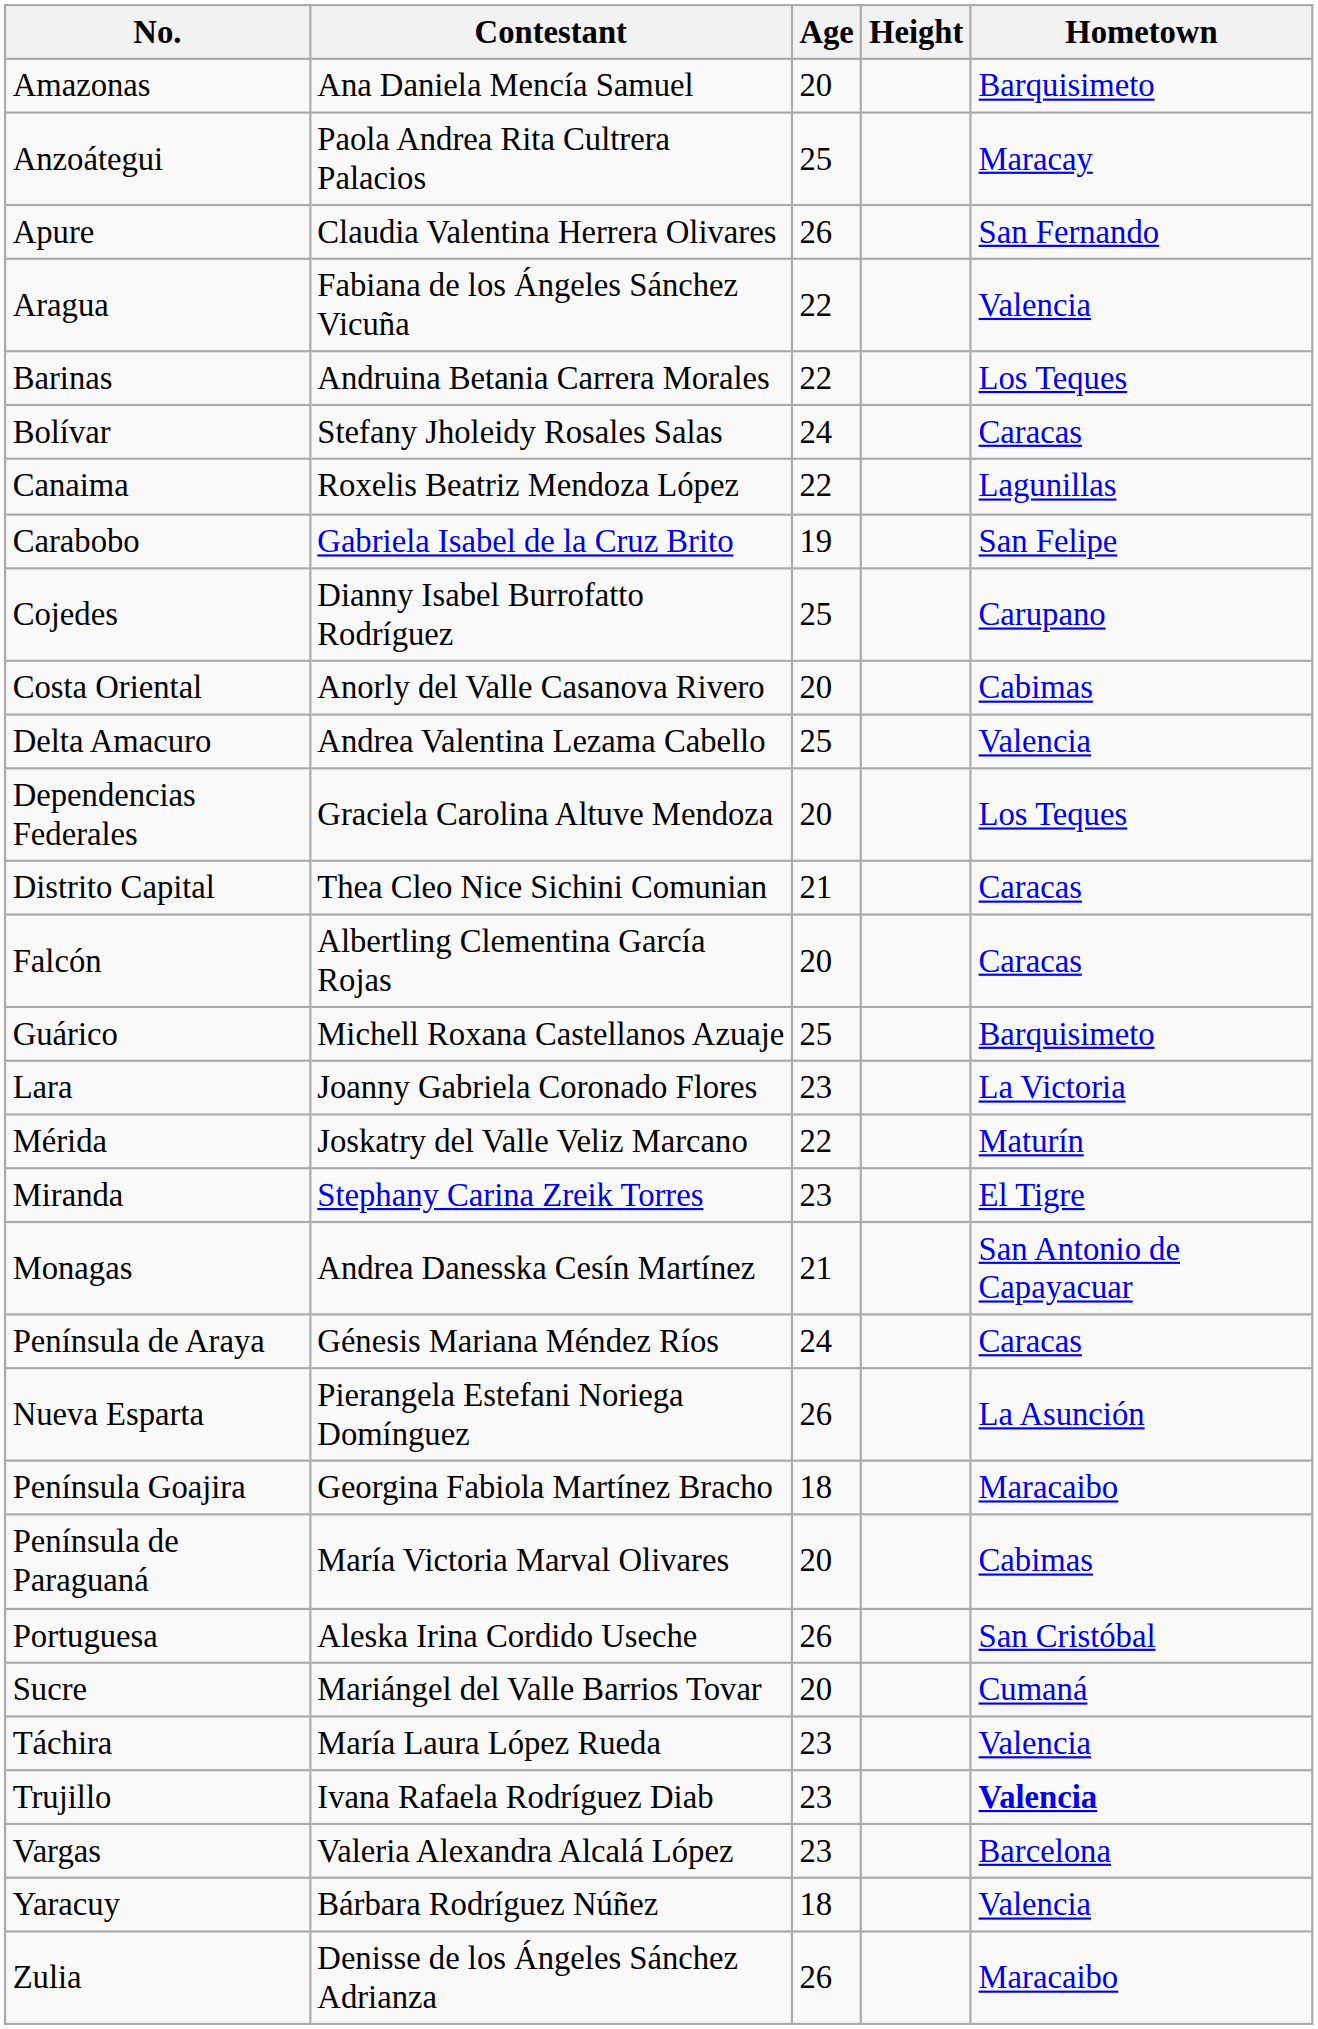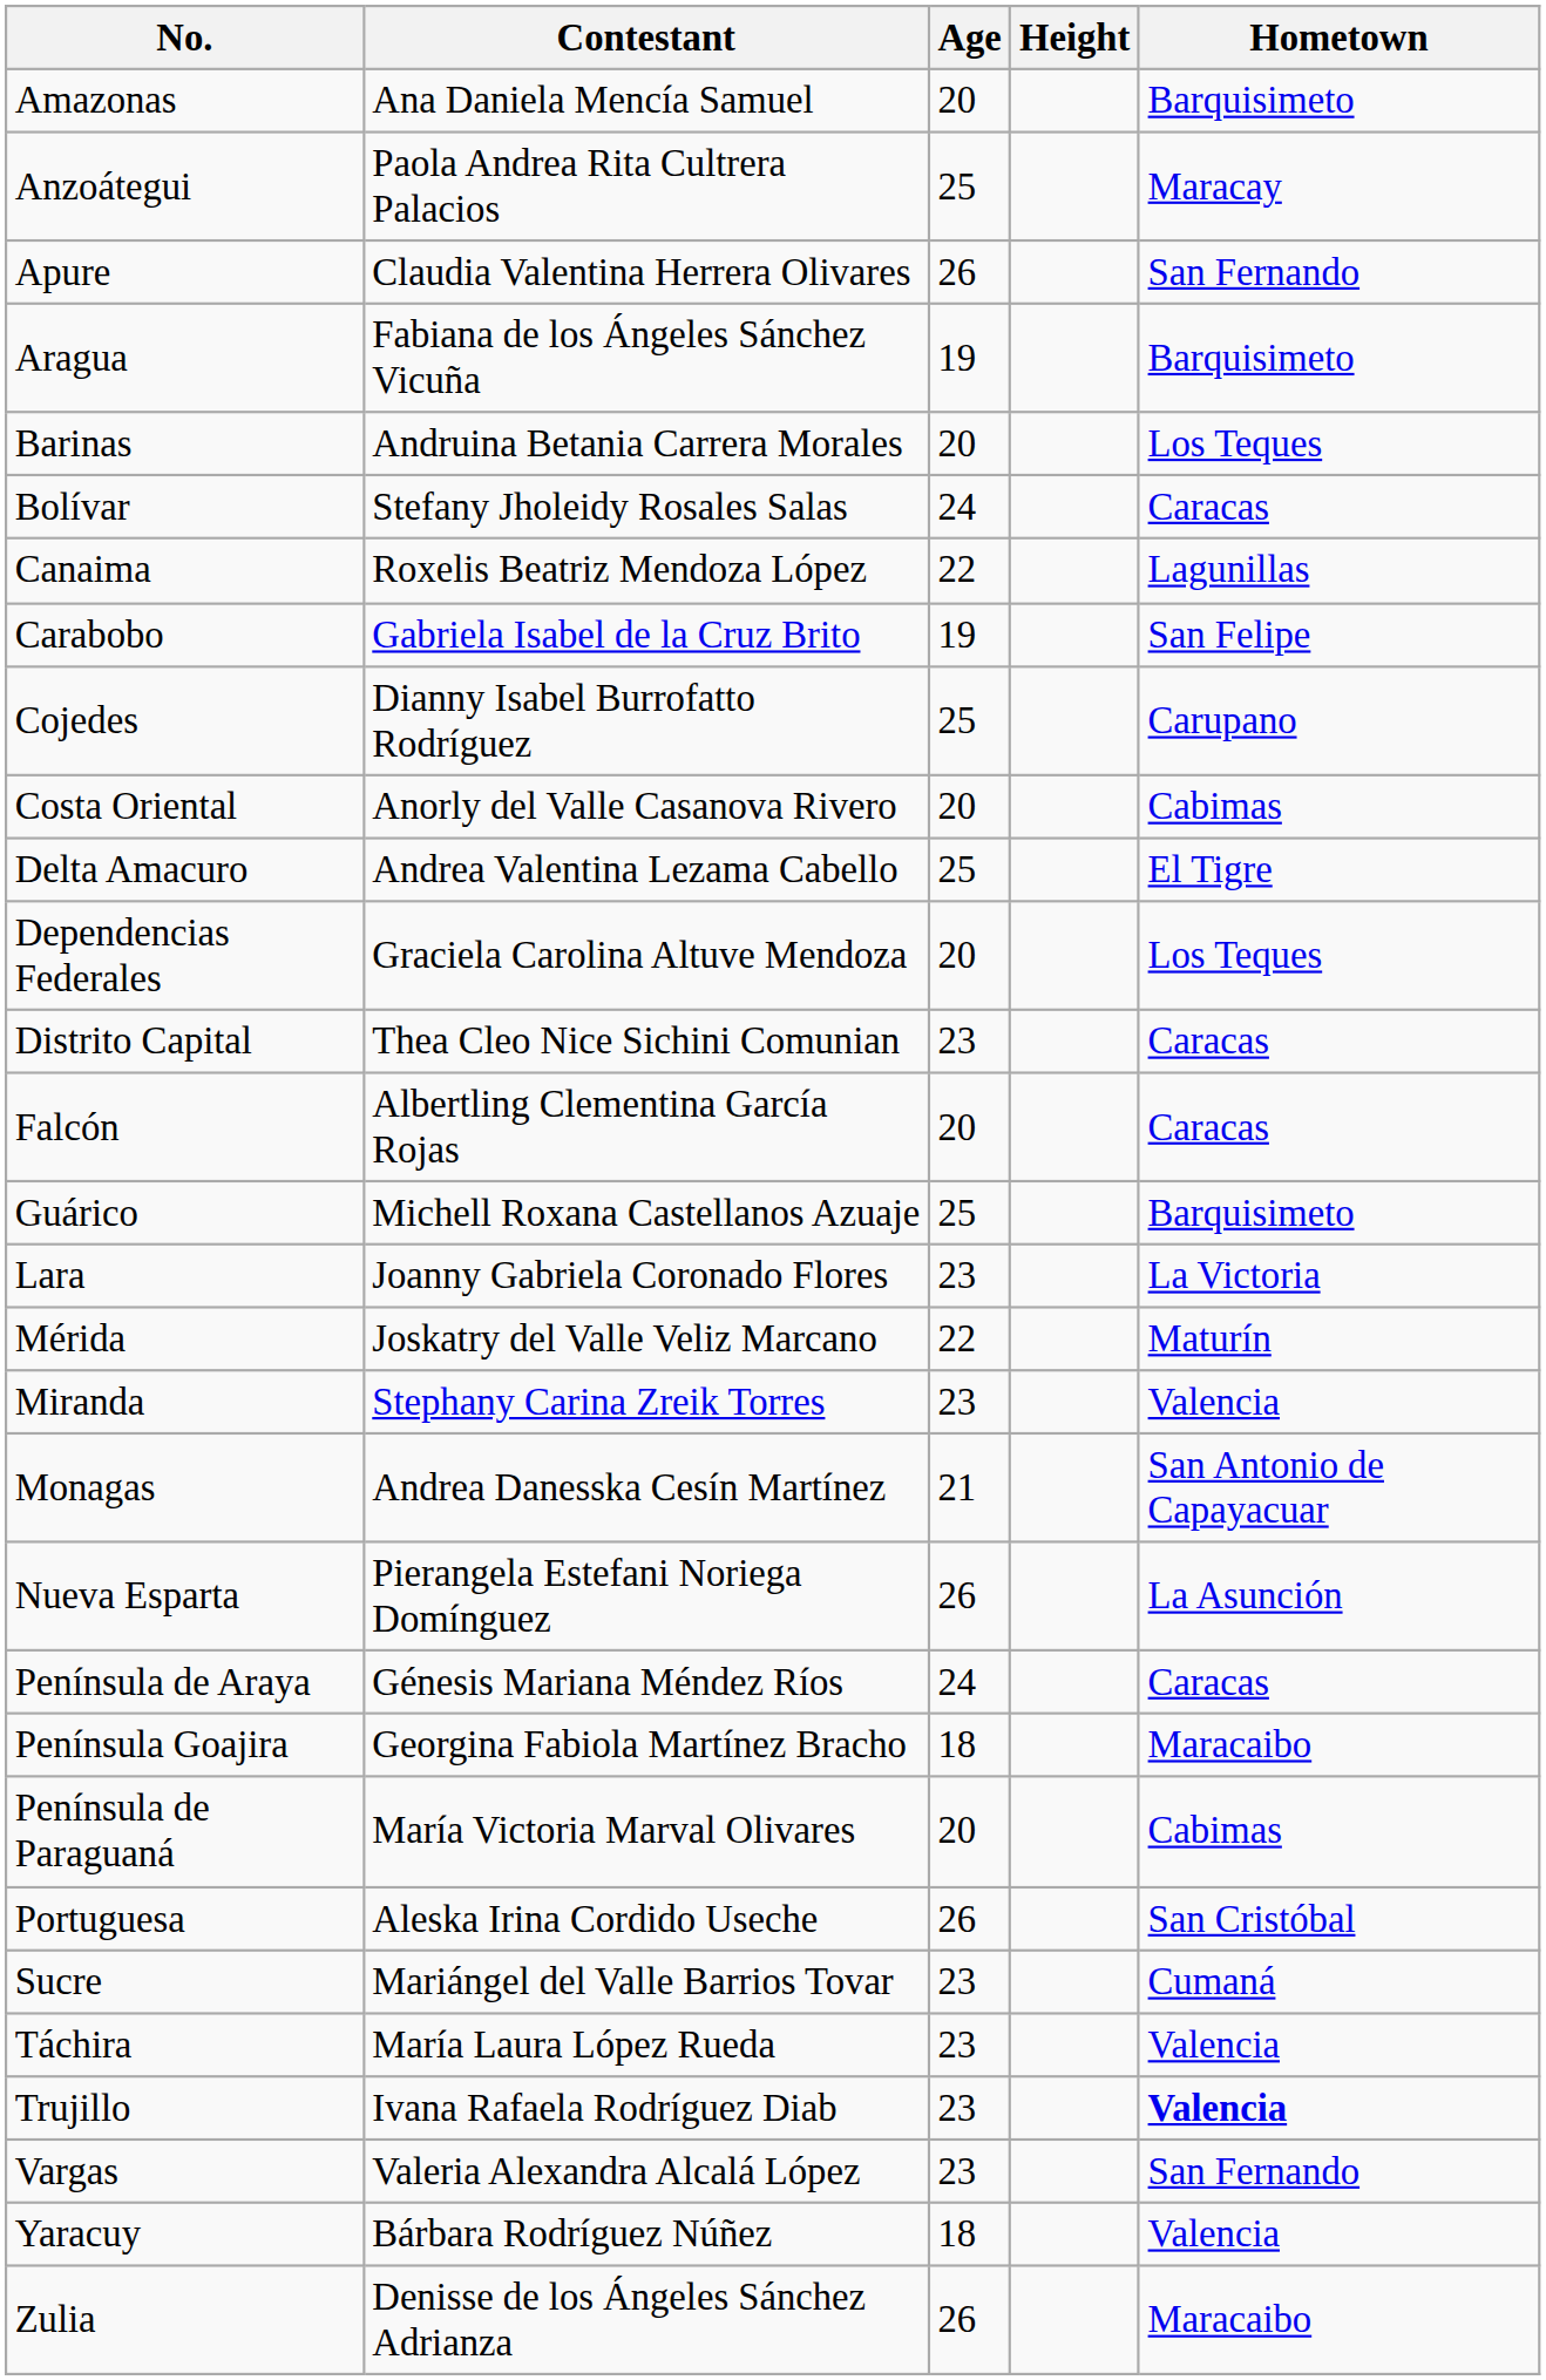Aragua | Age: 22 -> 19
Aragua | Hometown: Valencia -> Barquisimeto
Barinas | Age: 22 -> 20
Delta Amacuro | Hometown: Valencia -> El Tigre
Distrito Capital | Age: 21 -> 23
Miranda | Hometown: El Tigre -> Valencia
rows swapped: Nueva Esparta <-> Península de Araya
Sucre | Age: 20 -> 23
Vargas | Hometown: Barcelona -> San Fernando
